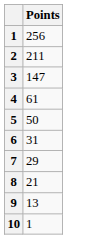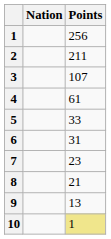+ column: Nation
3 | Points: 147 -> 107
5 | Points: 50 -> 33
7 | Points: 29 -> 23
10 | Points: no background -> khaki background
